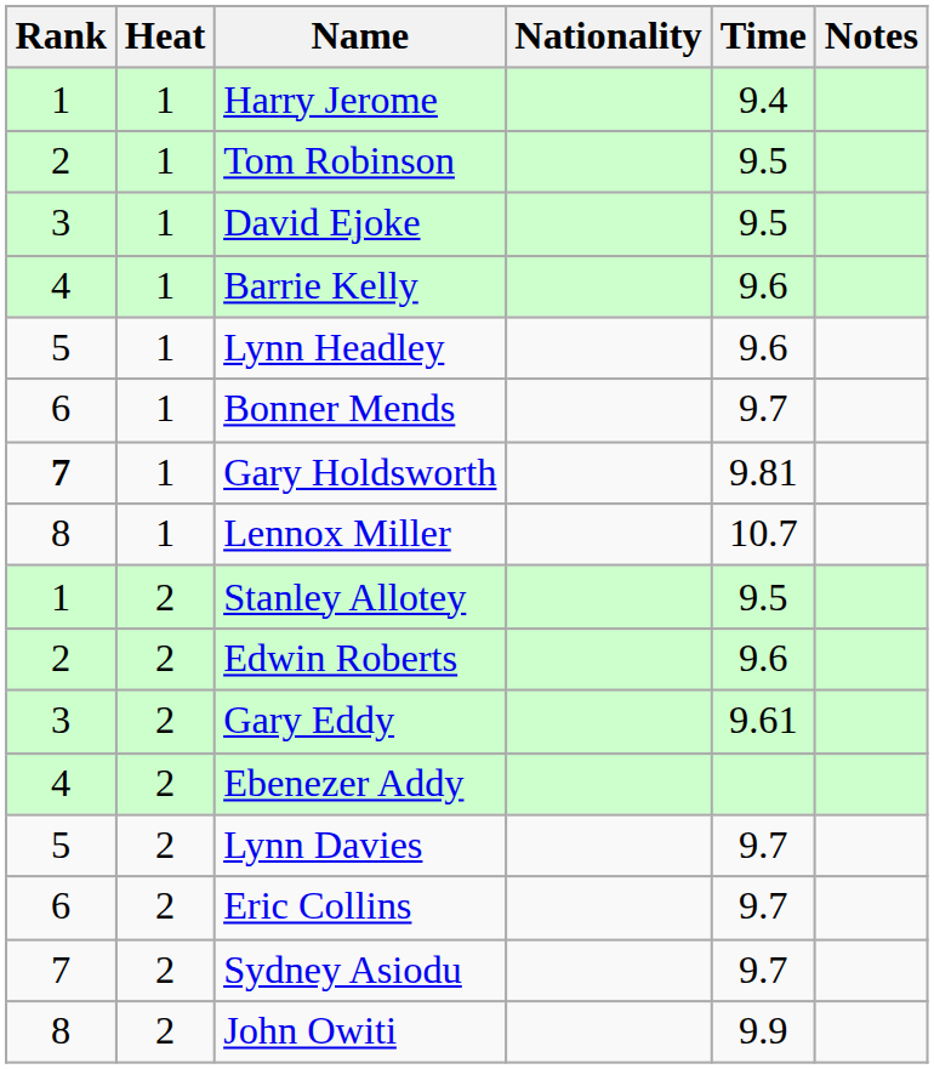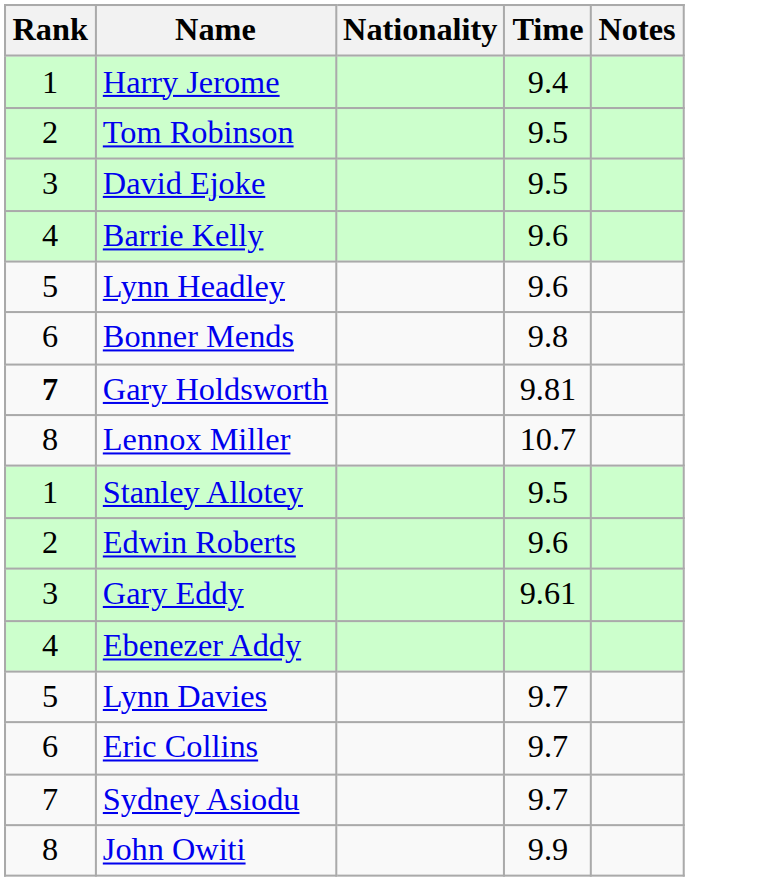- column: Heat | 1 | 1 | 1 | 1 | 1 | 1 | 1 | 1 | 2 | 2 | 2 | 2 | 2 | 2 | 2 | 2
Bonner Mends | Time: 9.7 -> 9.8
